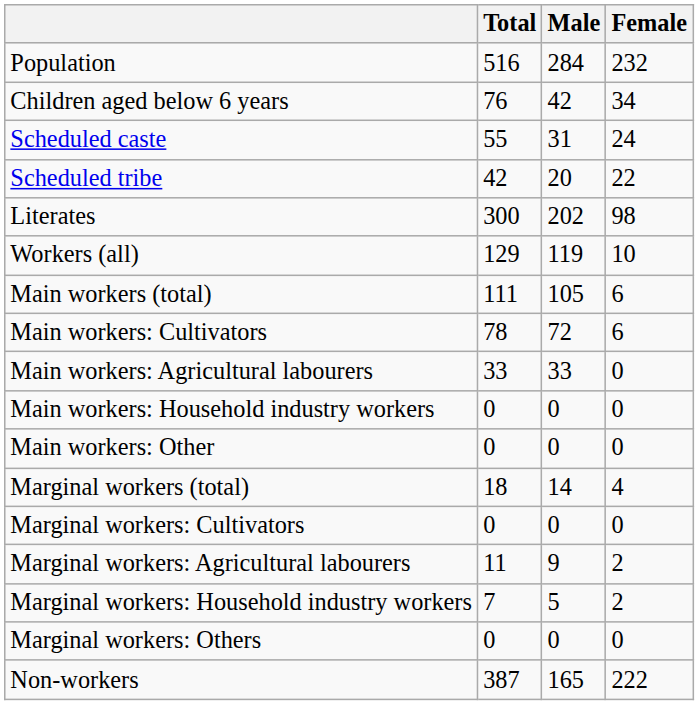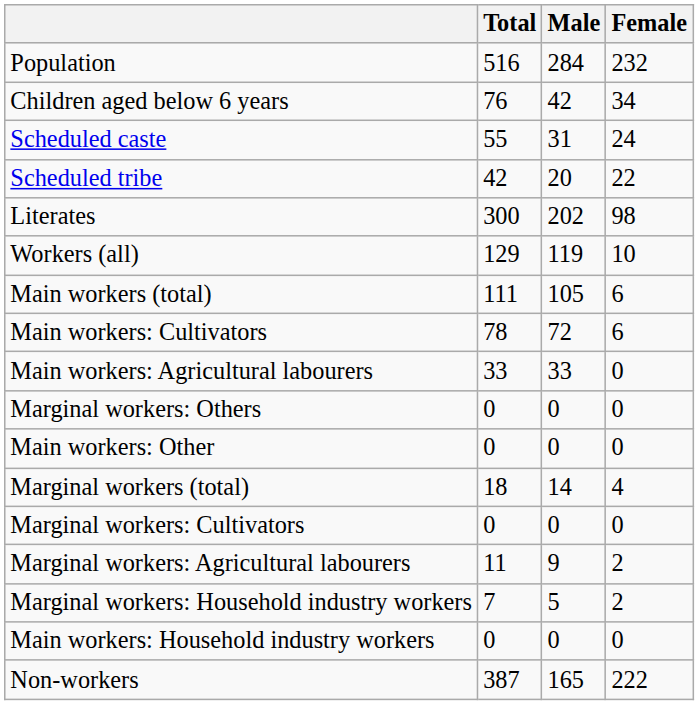rows swapped: Main workers: Household industry workers <-> Marginal workers: Others
